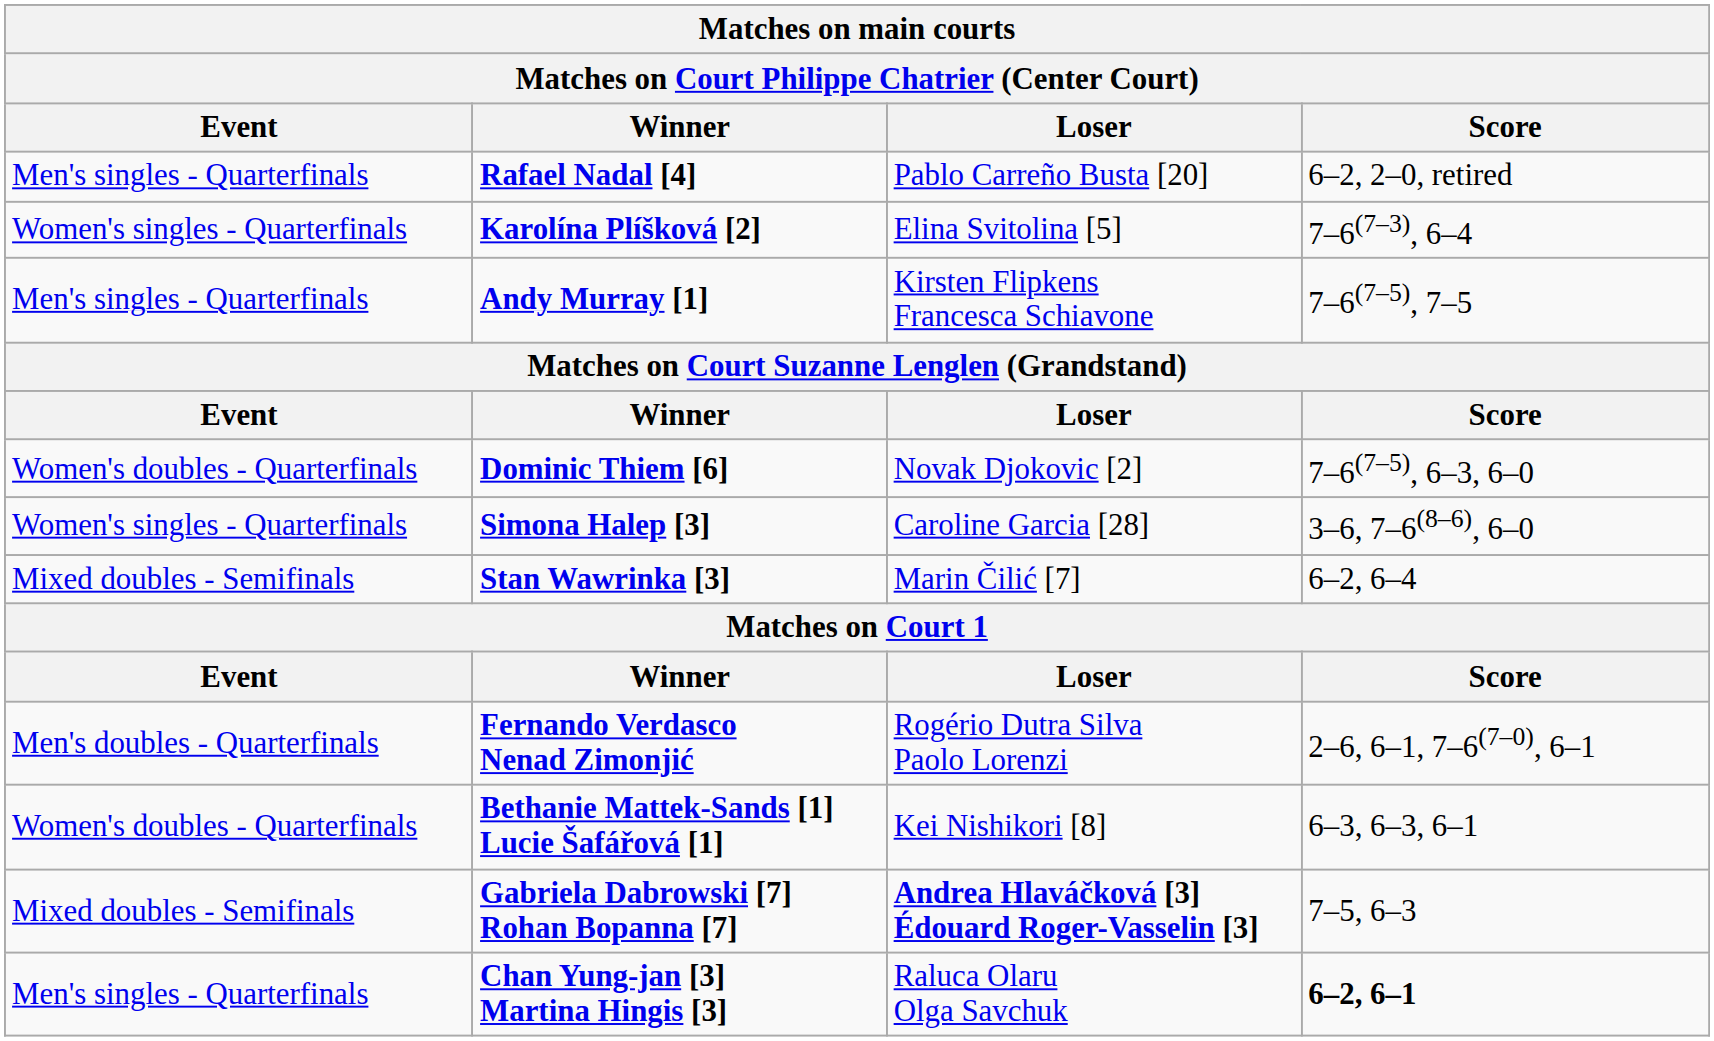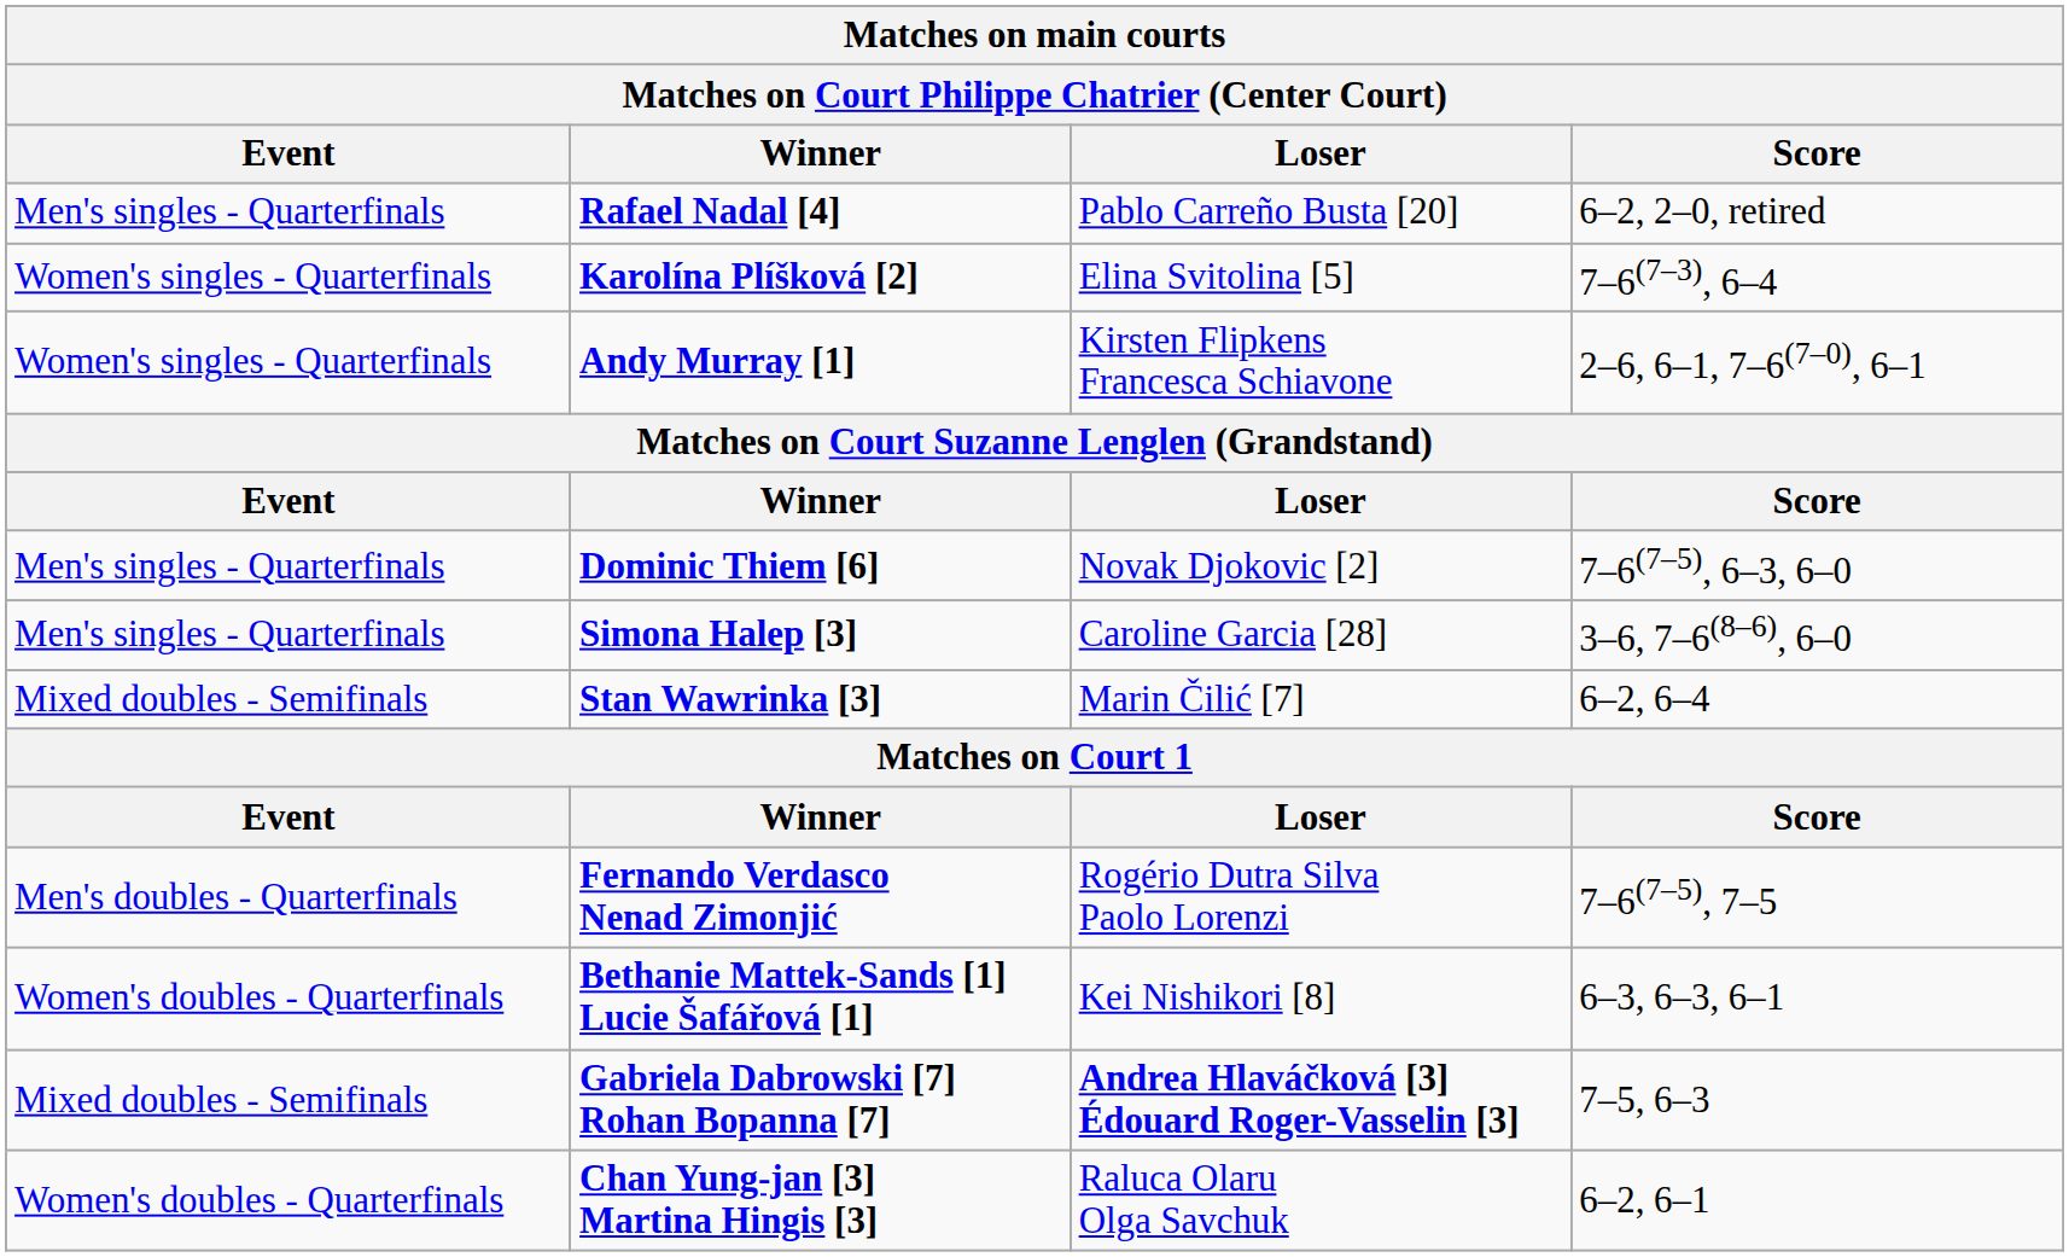Andy Murray [1] | Event: Men's singles - Quarterfinals -> Women's singles - Quarterfinals
Andy Murray [1] | Score: 7–6(7–5), 7–5 -> 2–6, 6–1, 7–6(7–0), 6–1
Dominic Thiem [6] | Event: Women's doubles - Quarterfinals -> Men's singles - Quarterfinals
Simona Halep [3] | Event: Women's singles - Quarterfinals -> Men's singles - Quarterfinals
Fernando Verdasco Nenad Zimonjić | Score: 2–6, 6–1, 7–6(7–0), 6–1 -> 7–6(7–5), 7–5
Chan Yung-jan [3] Martina Hingis [3] | Event: Men's singles - Quarterfinals -> Women's doubles - Quarterfinals
Chan Yung-jan [3] Martina Hingis [3] | Score: bold -> normal
